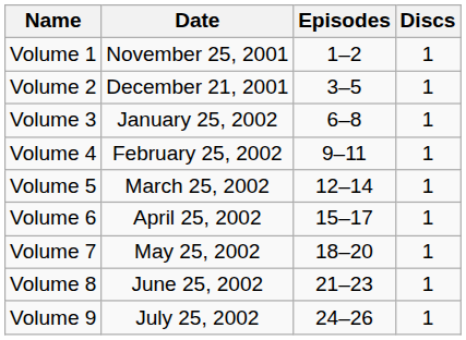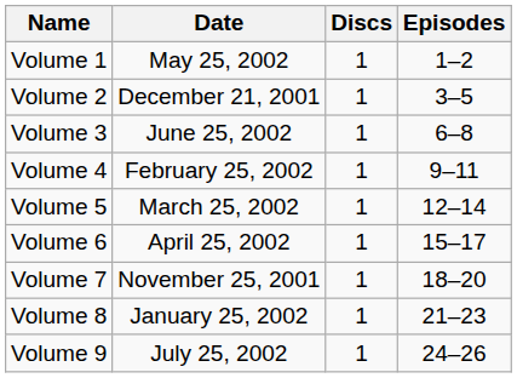columns swapped: Discs <-> Episodes
Volume 1 | Date: November 25, 2001 -> May 25, 2002
Volume 3 | Date: January 25, 2002 -> June 25, 2002
Volume 7 | Date: May 25, 2002 -> November 25, 2001
Volume 8 | Date: June 25, 2002 -> January 25, 2002
